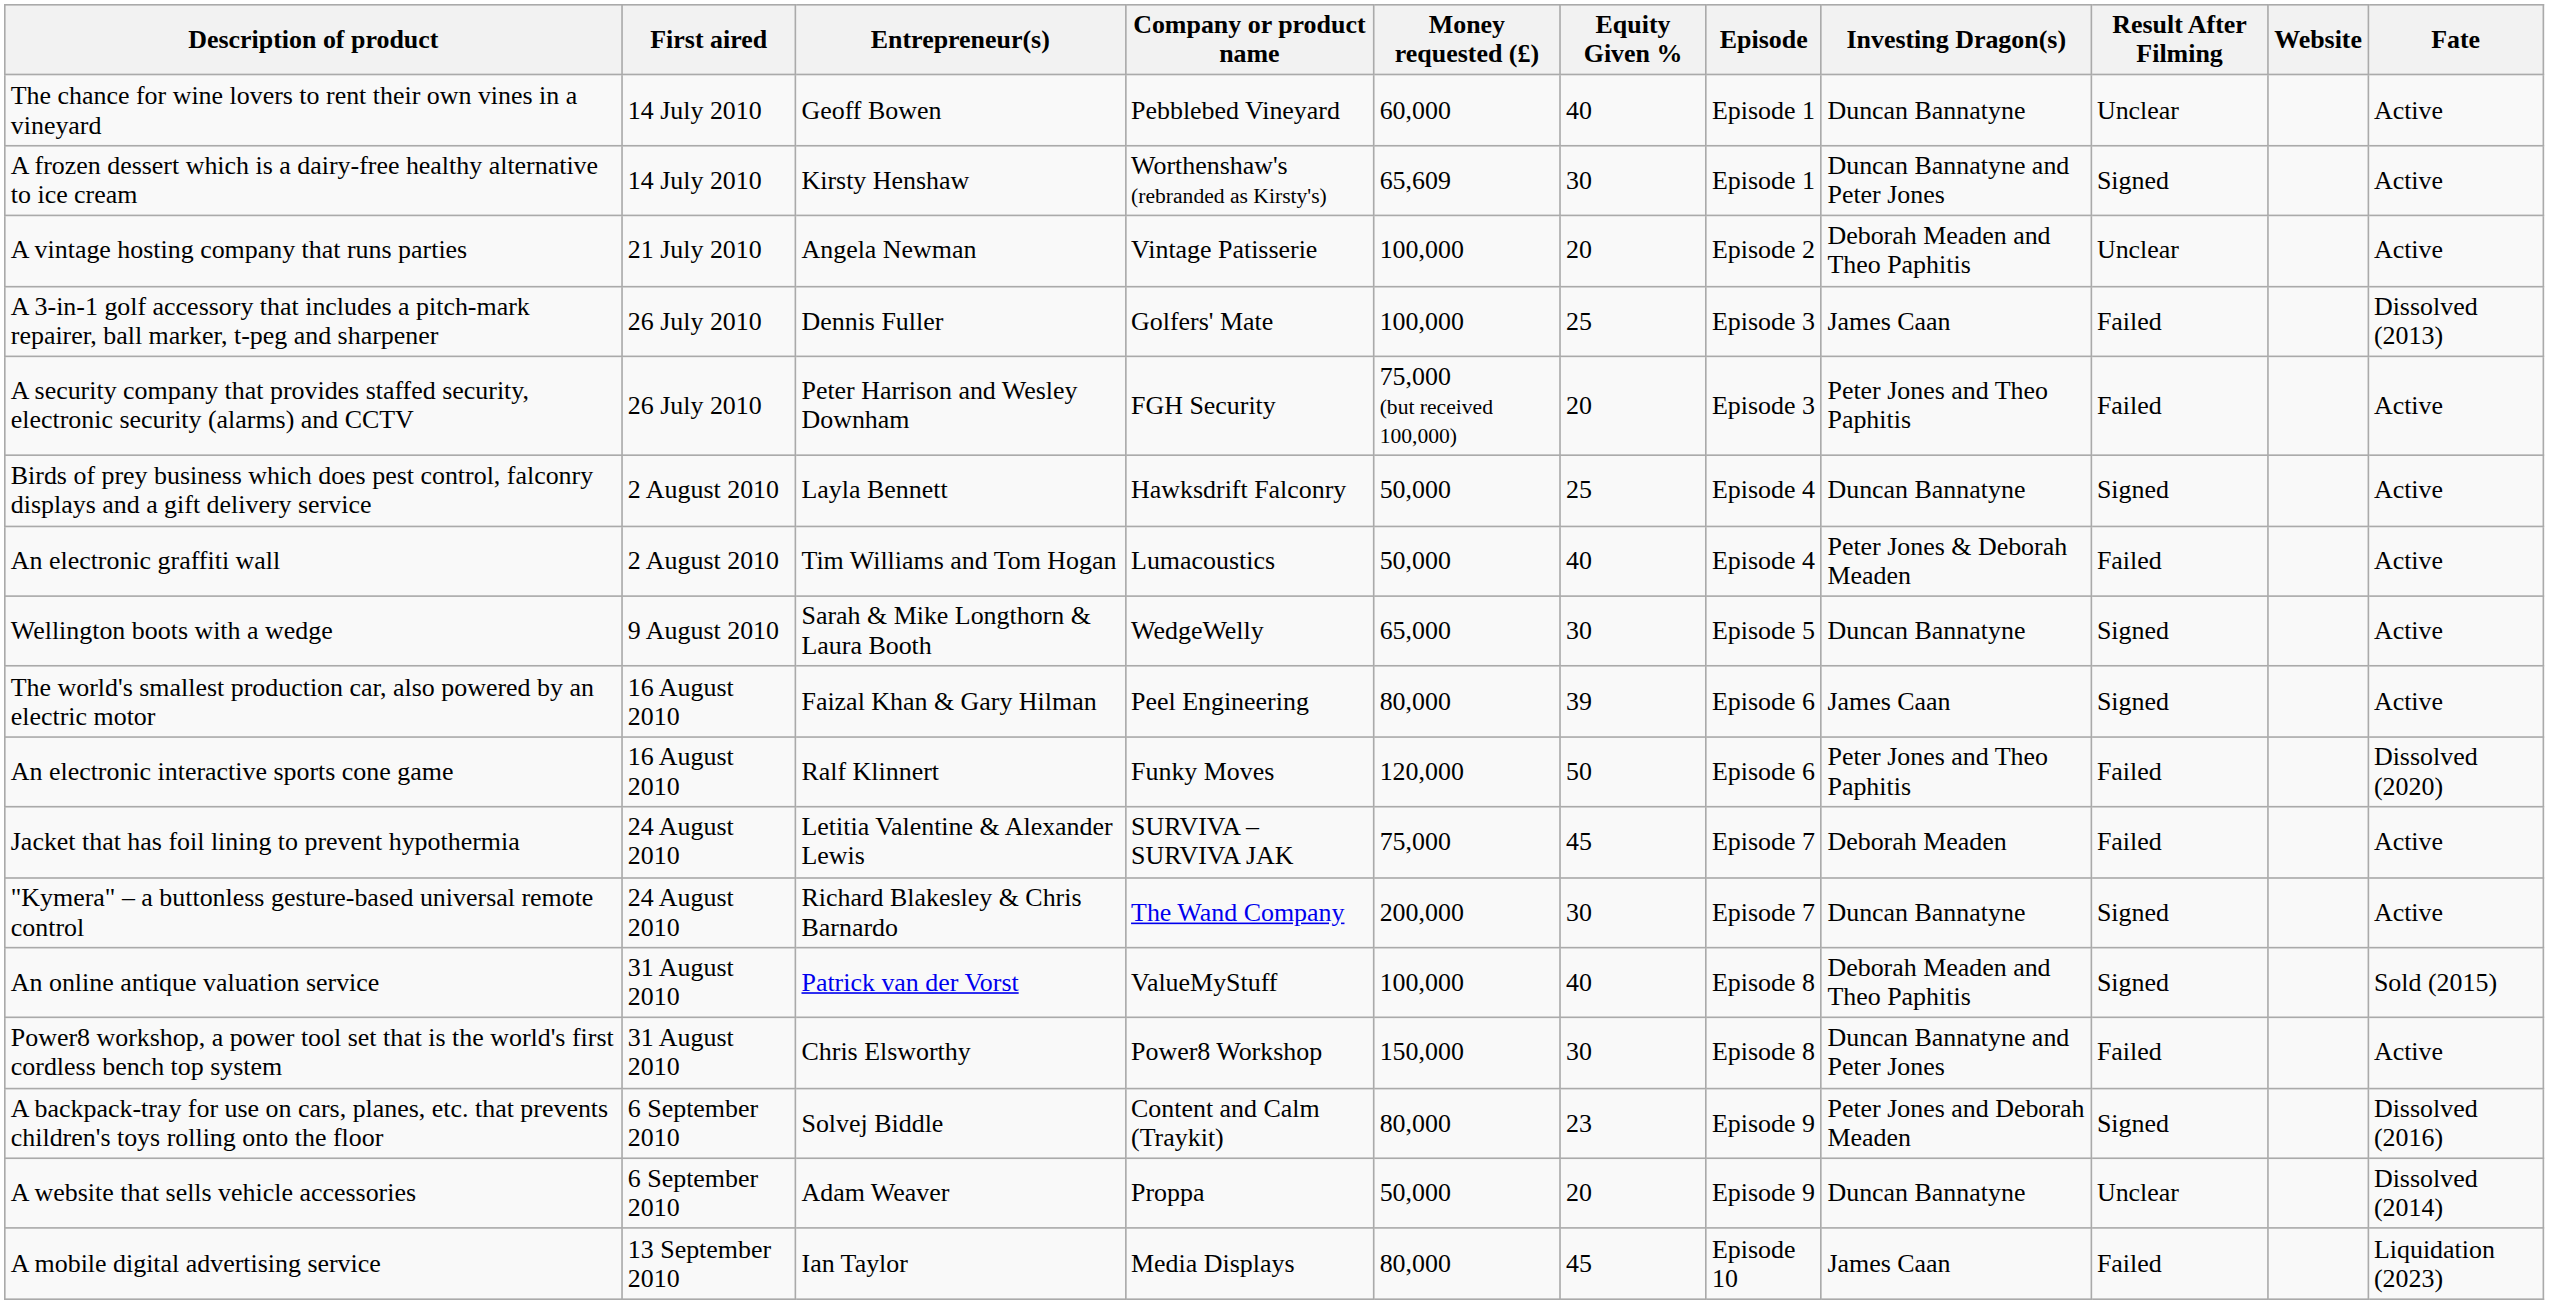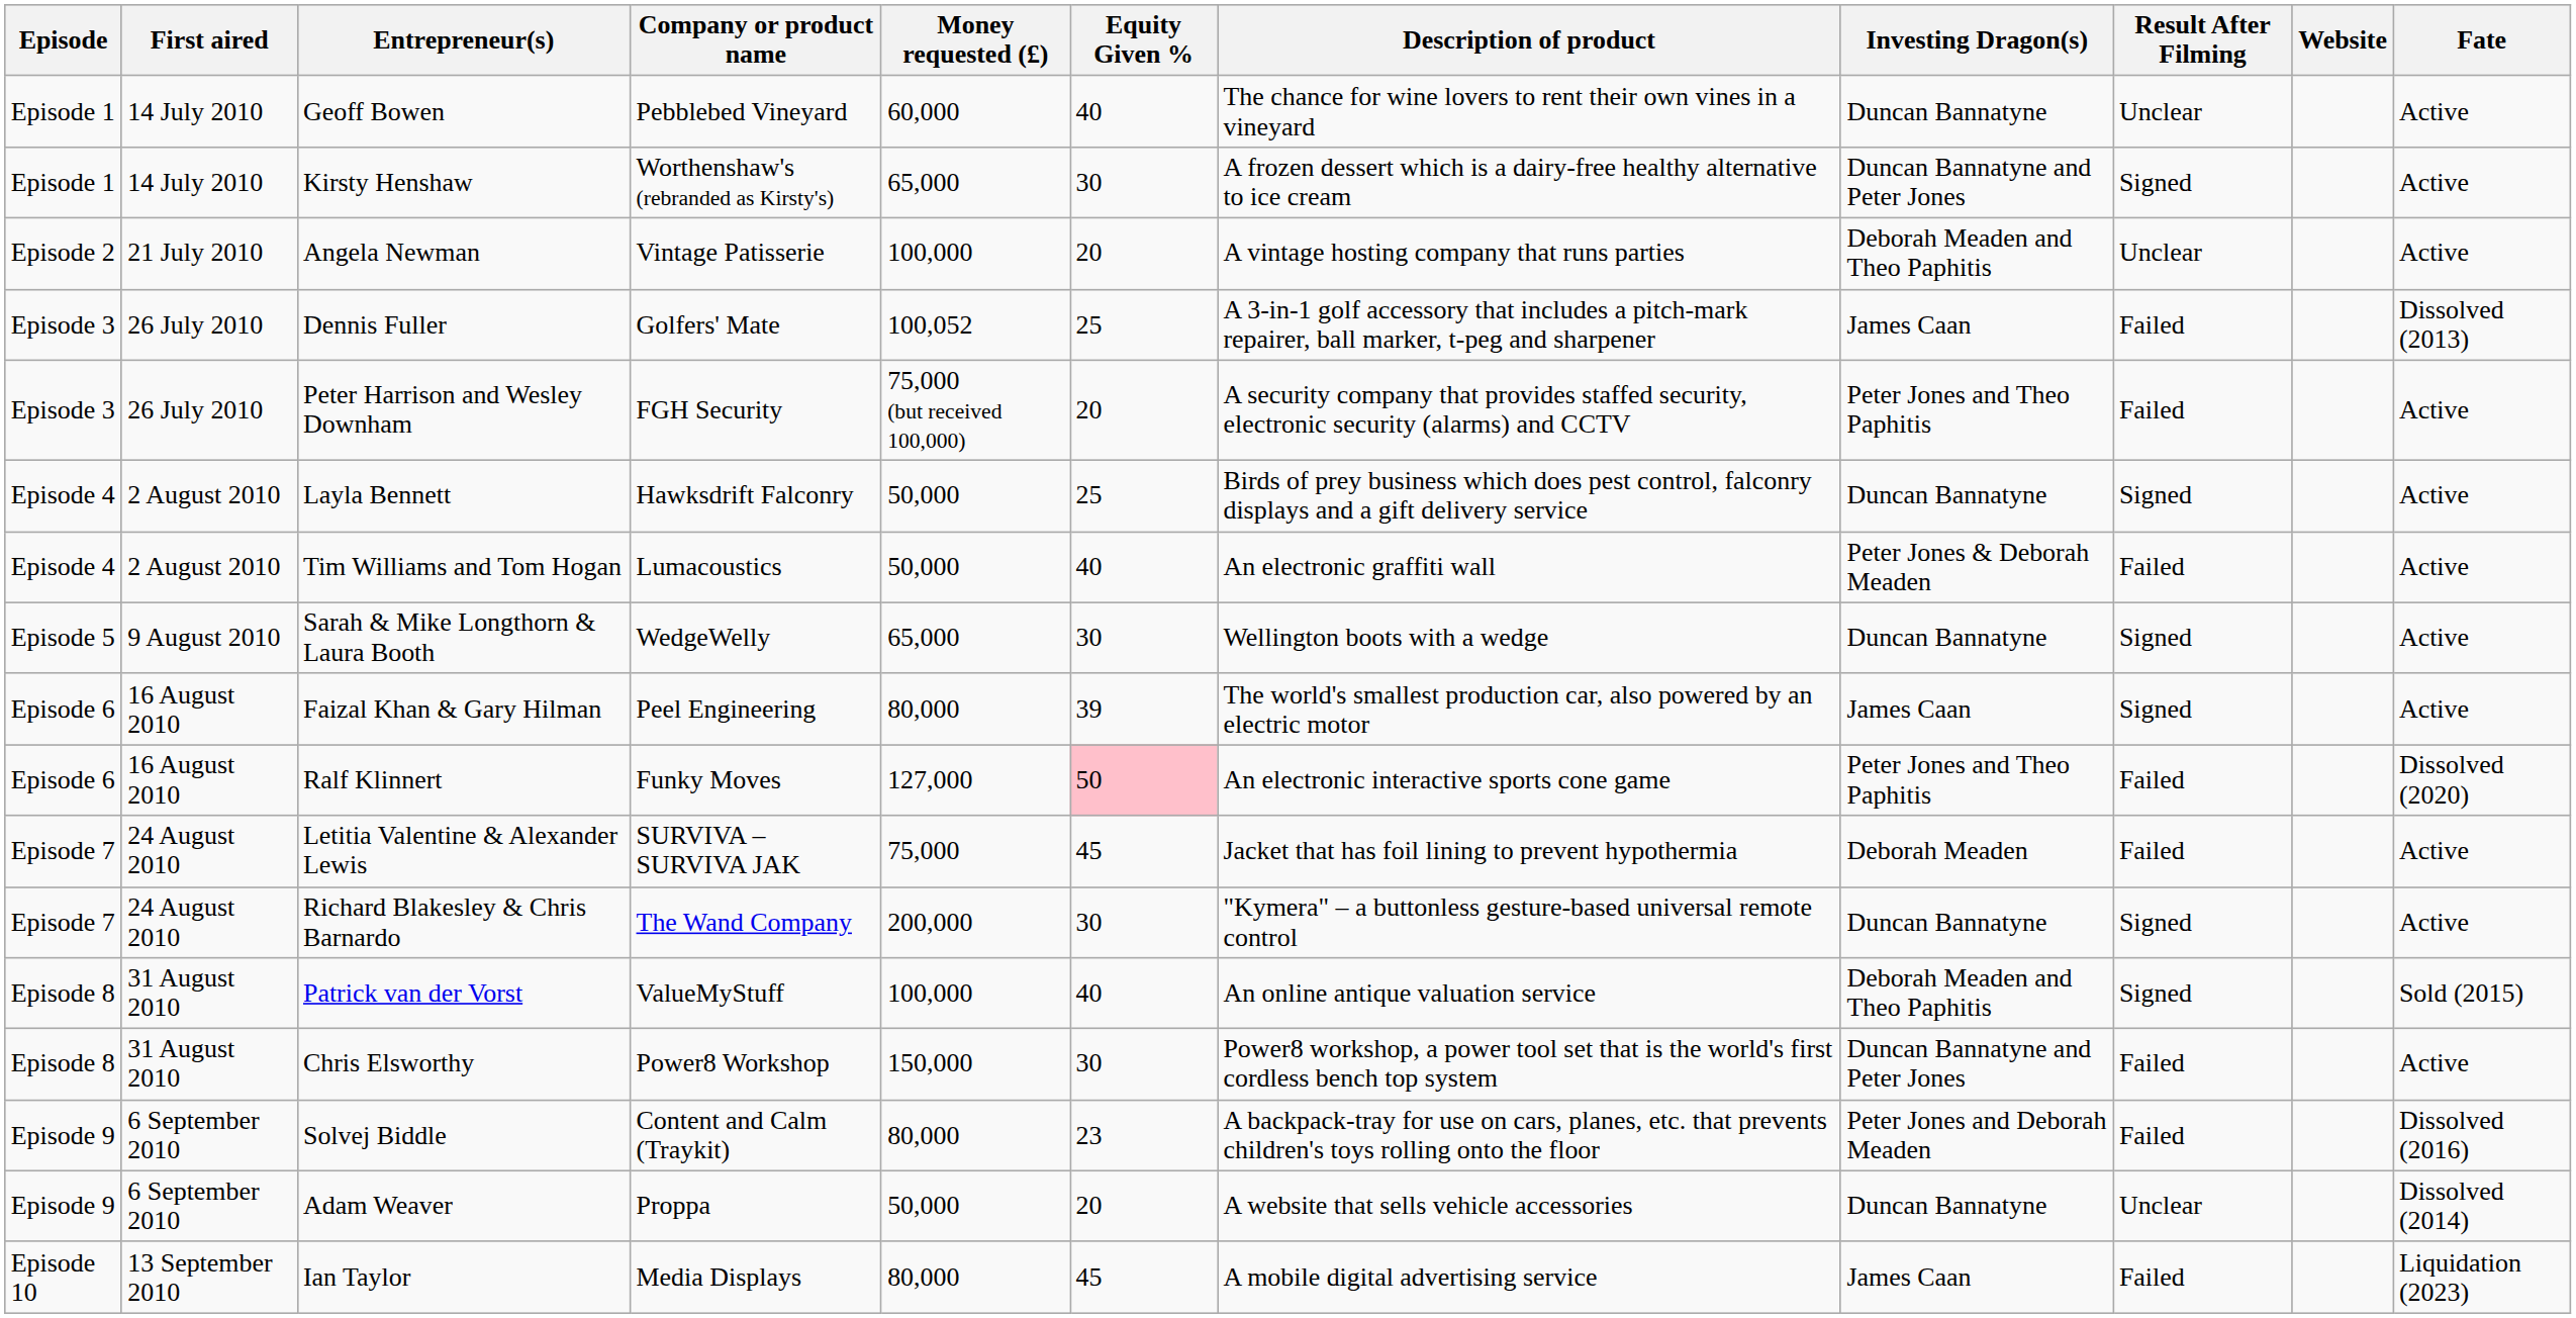columns swapped: Episode <-> Description of product
Kirsty Henshaw | Money requested (£): 65,609 -> 65,000
Dennis Fuller | Money requested (£): 100,000 -> 100,052
Ralf Klinnert | Money requested (£): 120,000 -> 127,000
Ralf Klinnert | Equity Given %: no background -> pink background
Solvej Biddle | Result After Filming: Signed -> Failed
